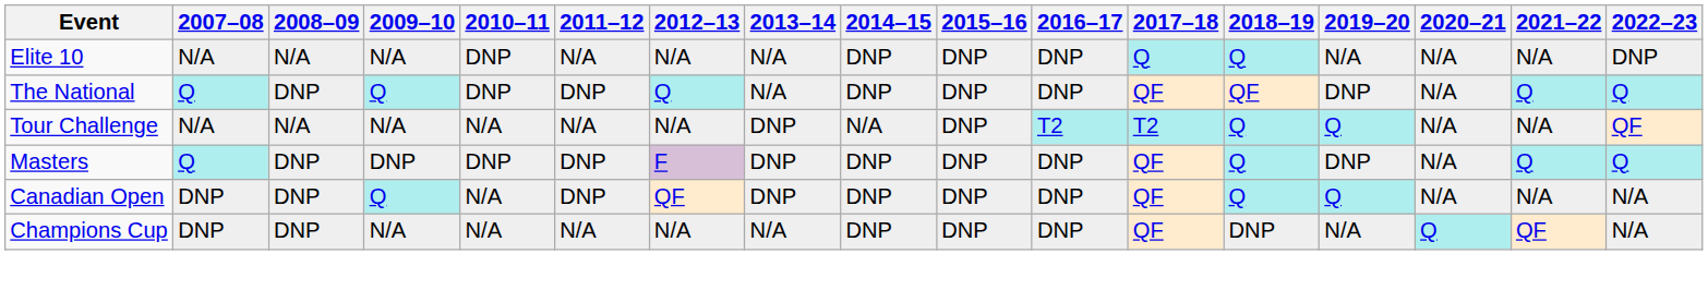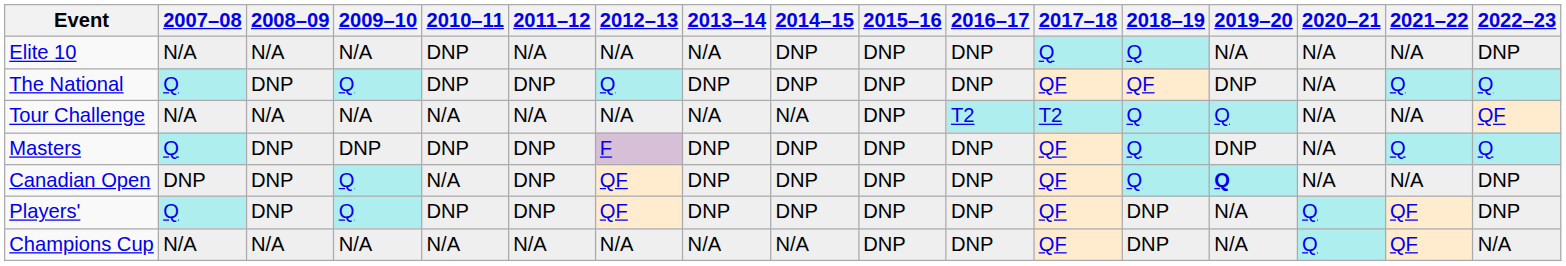The National | 2013–14: N/A -> DNP
Tour Challenge | 2013–14: DNP -> N/A
Canadian Open | 2019–20: normal -> bold
Canadian Open | 2022–23: N/A -> DNP
+ row: Players' | Q | DNP | Q | DNP | DNP | QF | DNP | DNP | DNP | DNP | QF | DNP | N/A | Q | QF | DNP
Champions Cup | 2007–08: DNP -> N/A
Champions Cup | 2008–09: DNP -> N/A
Champions Cup | 2014–15: DNP -> N/A
